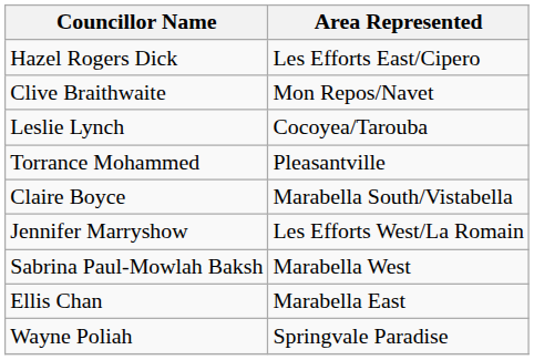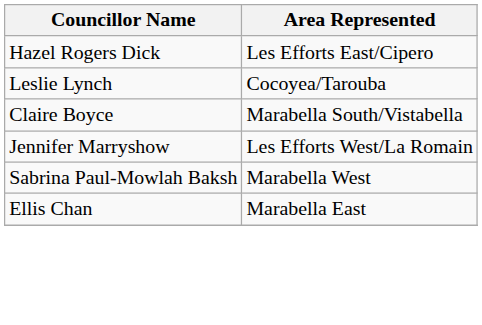- row: Clive Braithwaite | Mon Repos/Navet
- row: Torrance Mohammed | Pleasantville
- row: Wayne Poliah | Springvale Paradise
